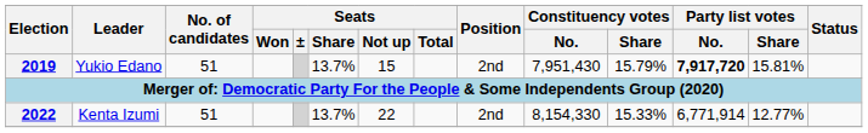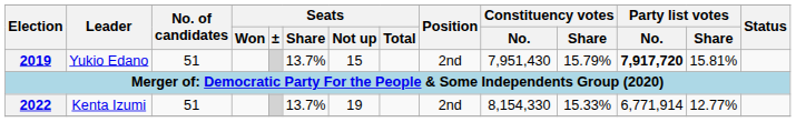Kenta Izumi | Seats / Not up: 22 -> 19
